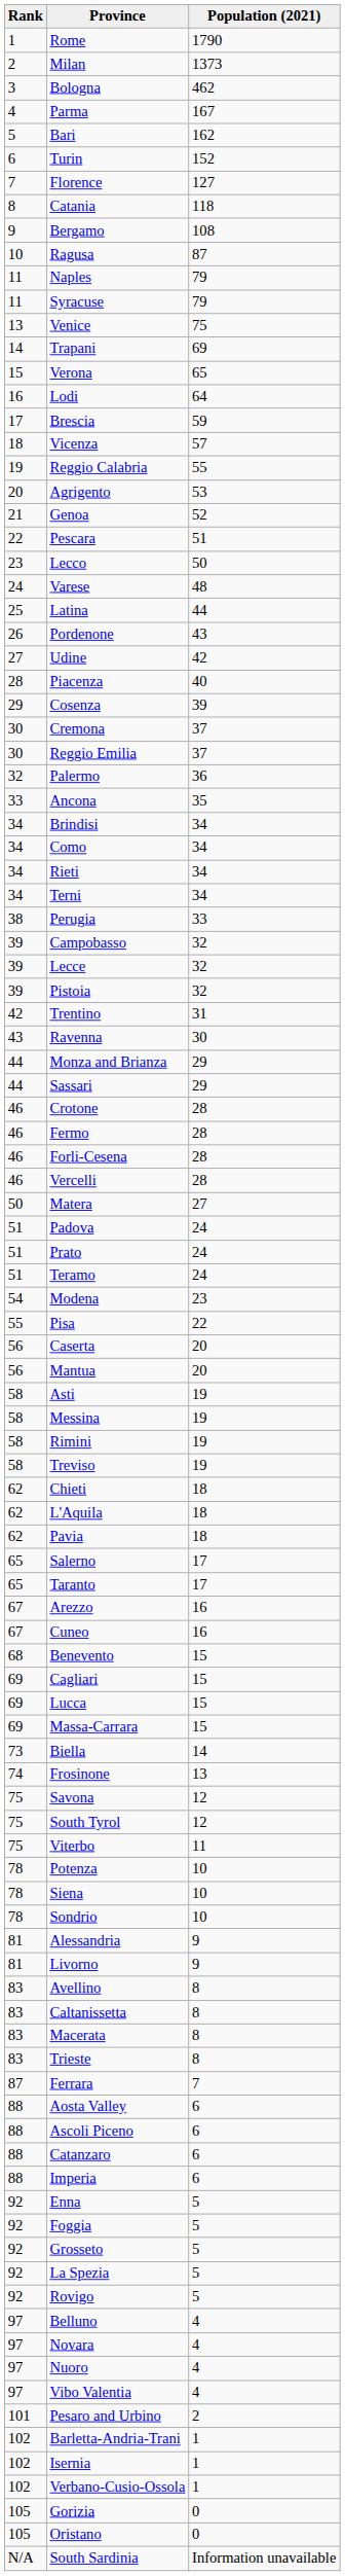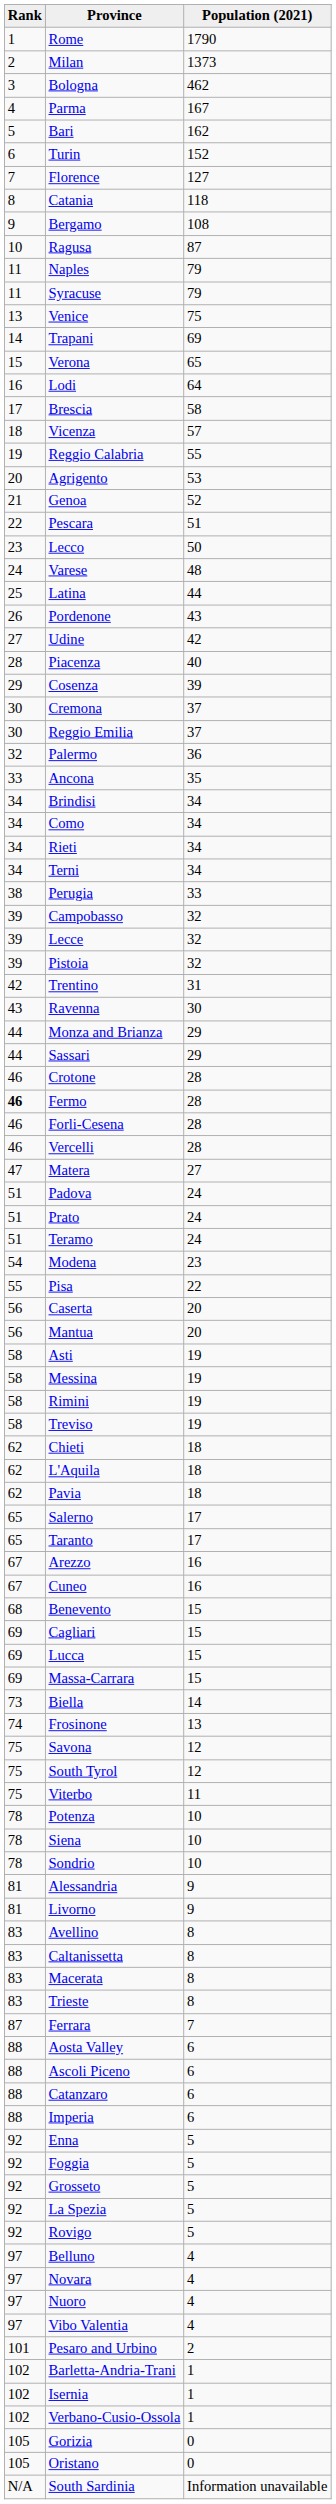Brescia | Population (2021): 59 -> 58
Fermo | Rank: normal -> bold
Matera | Rank: 50 -> 47
